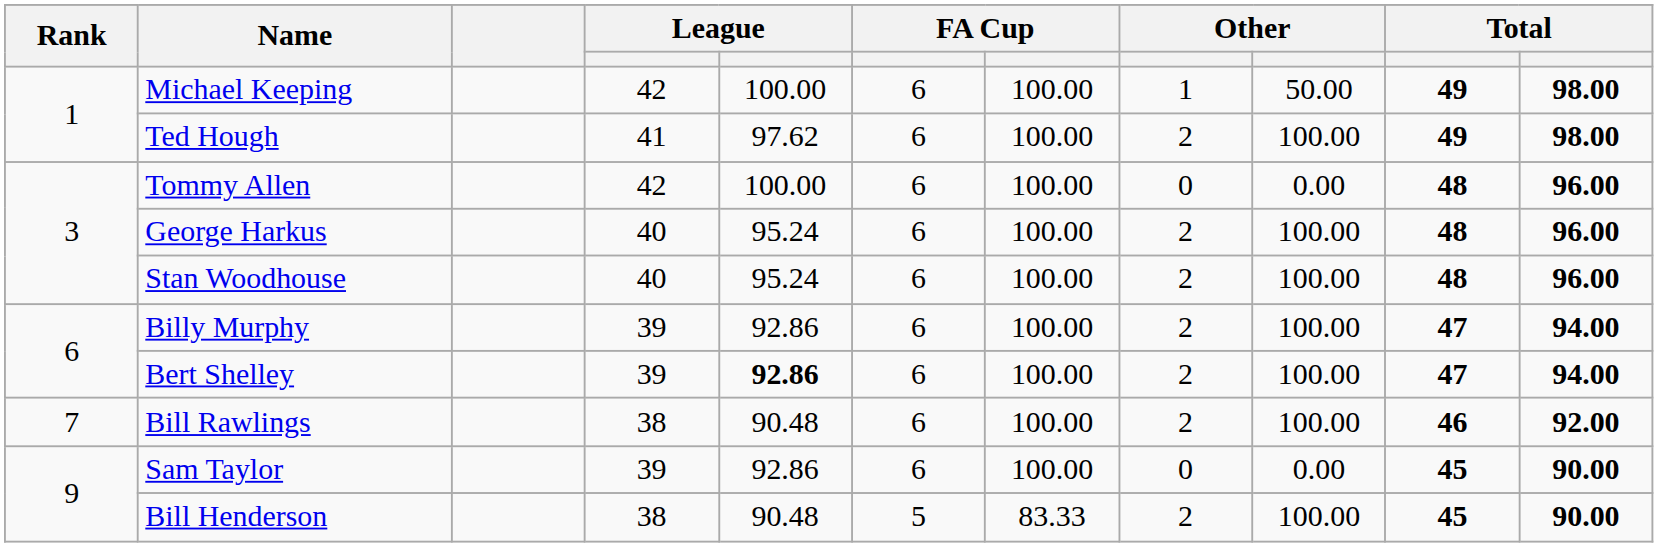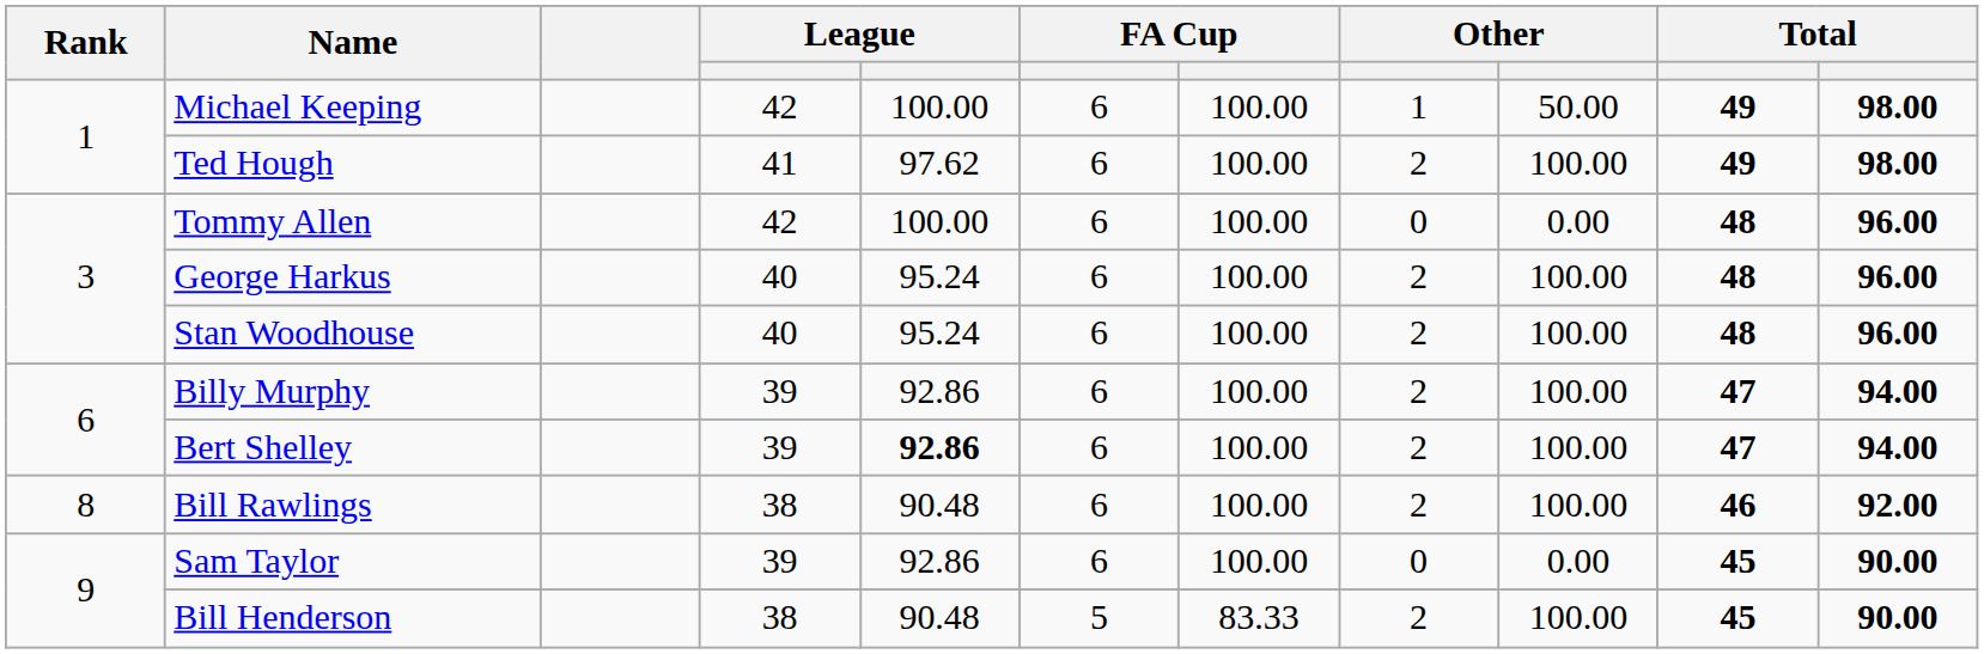Bill Rawlings | Rank: 7 -> 8
